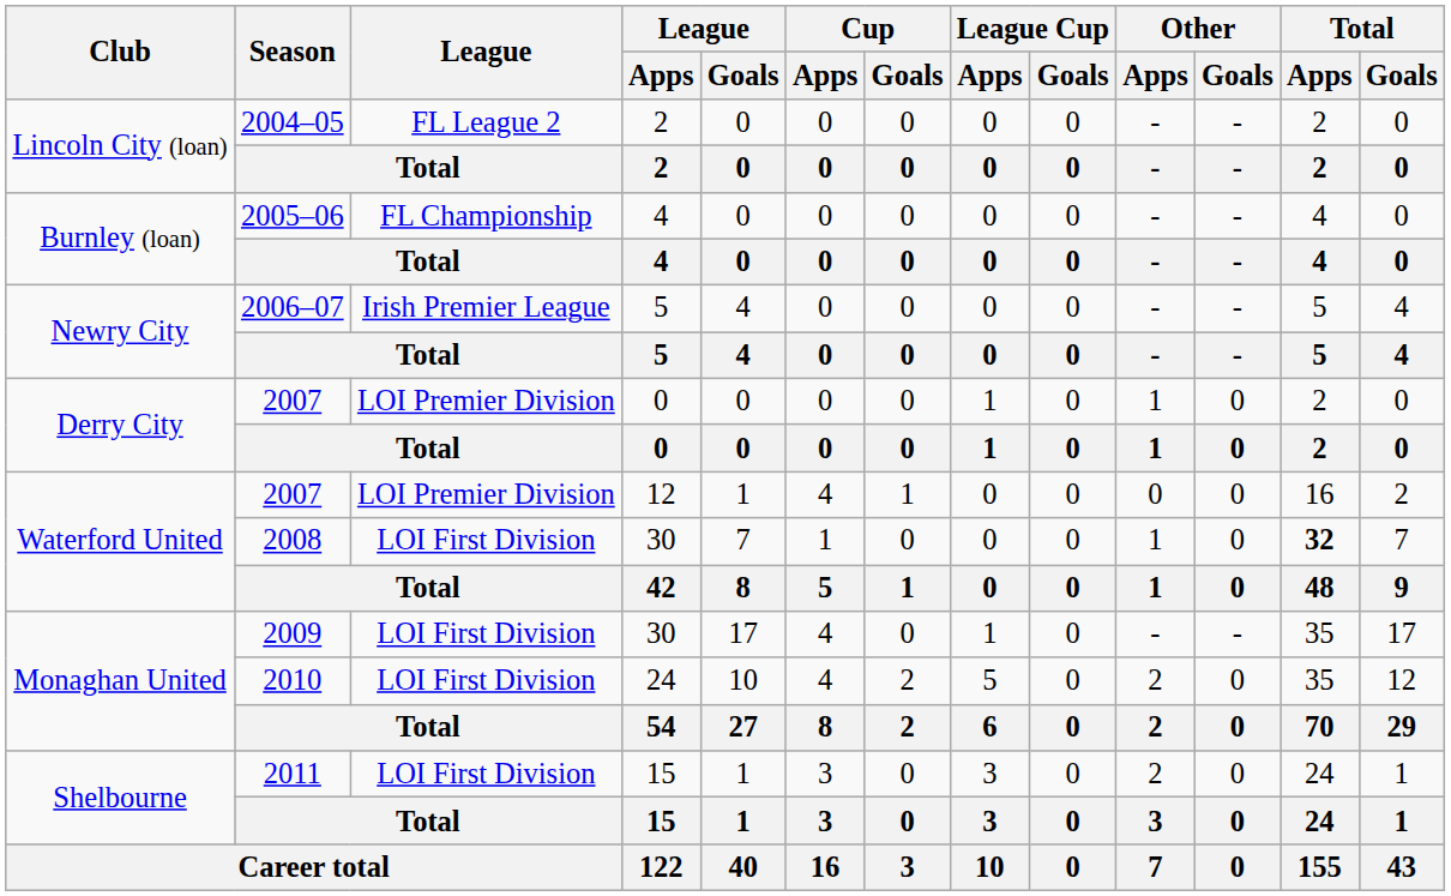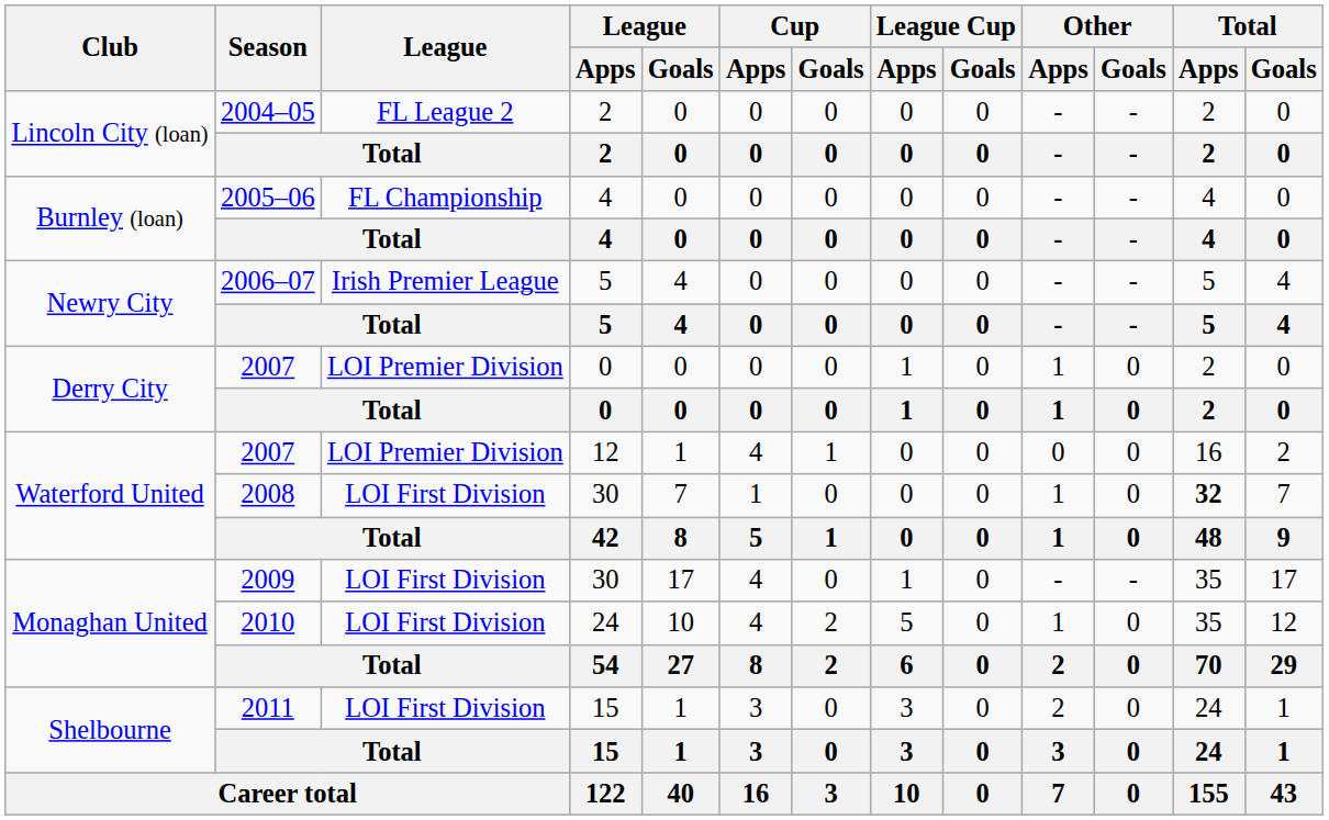2010 | Other / Apps: 2 -> 1
